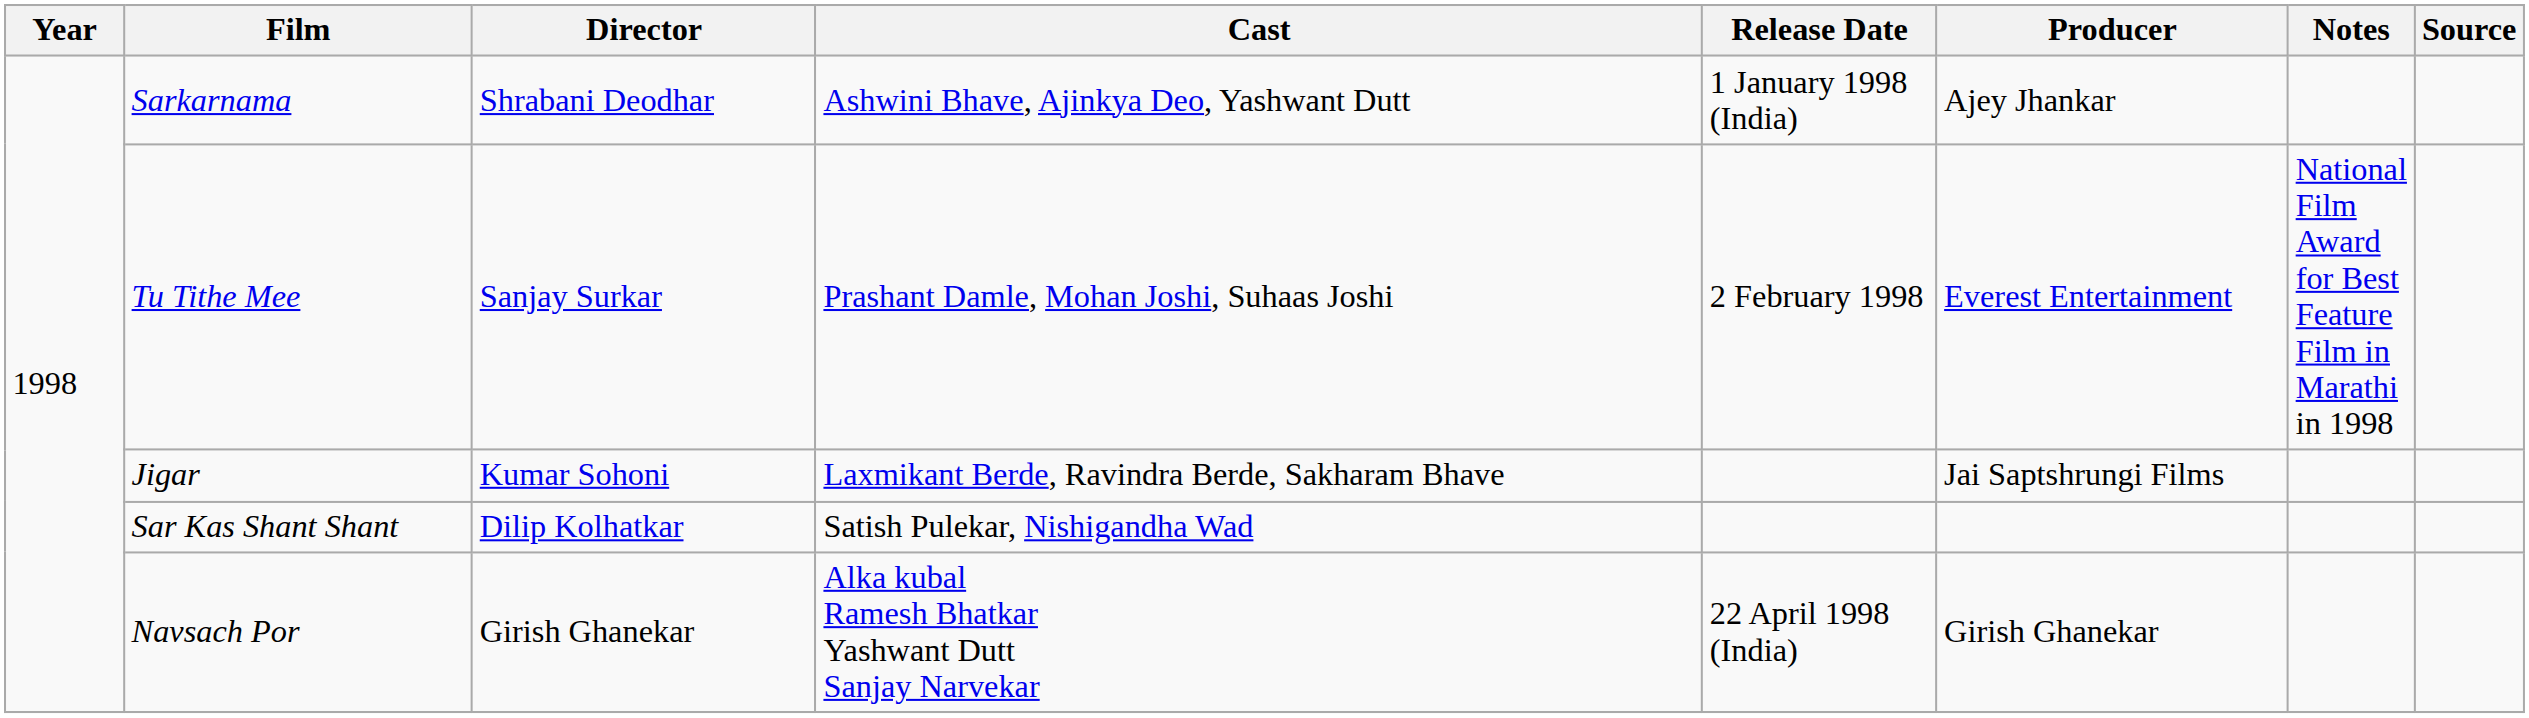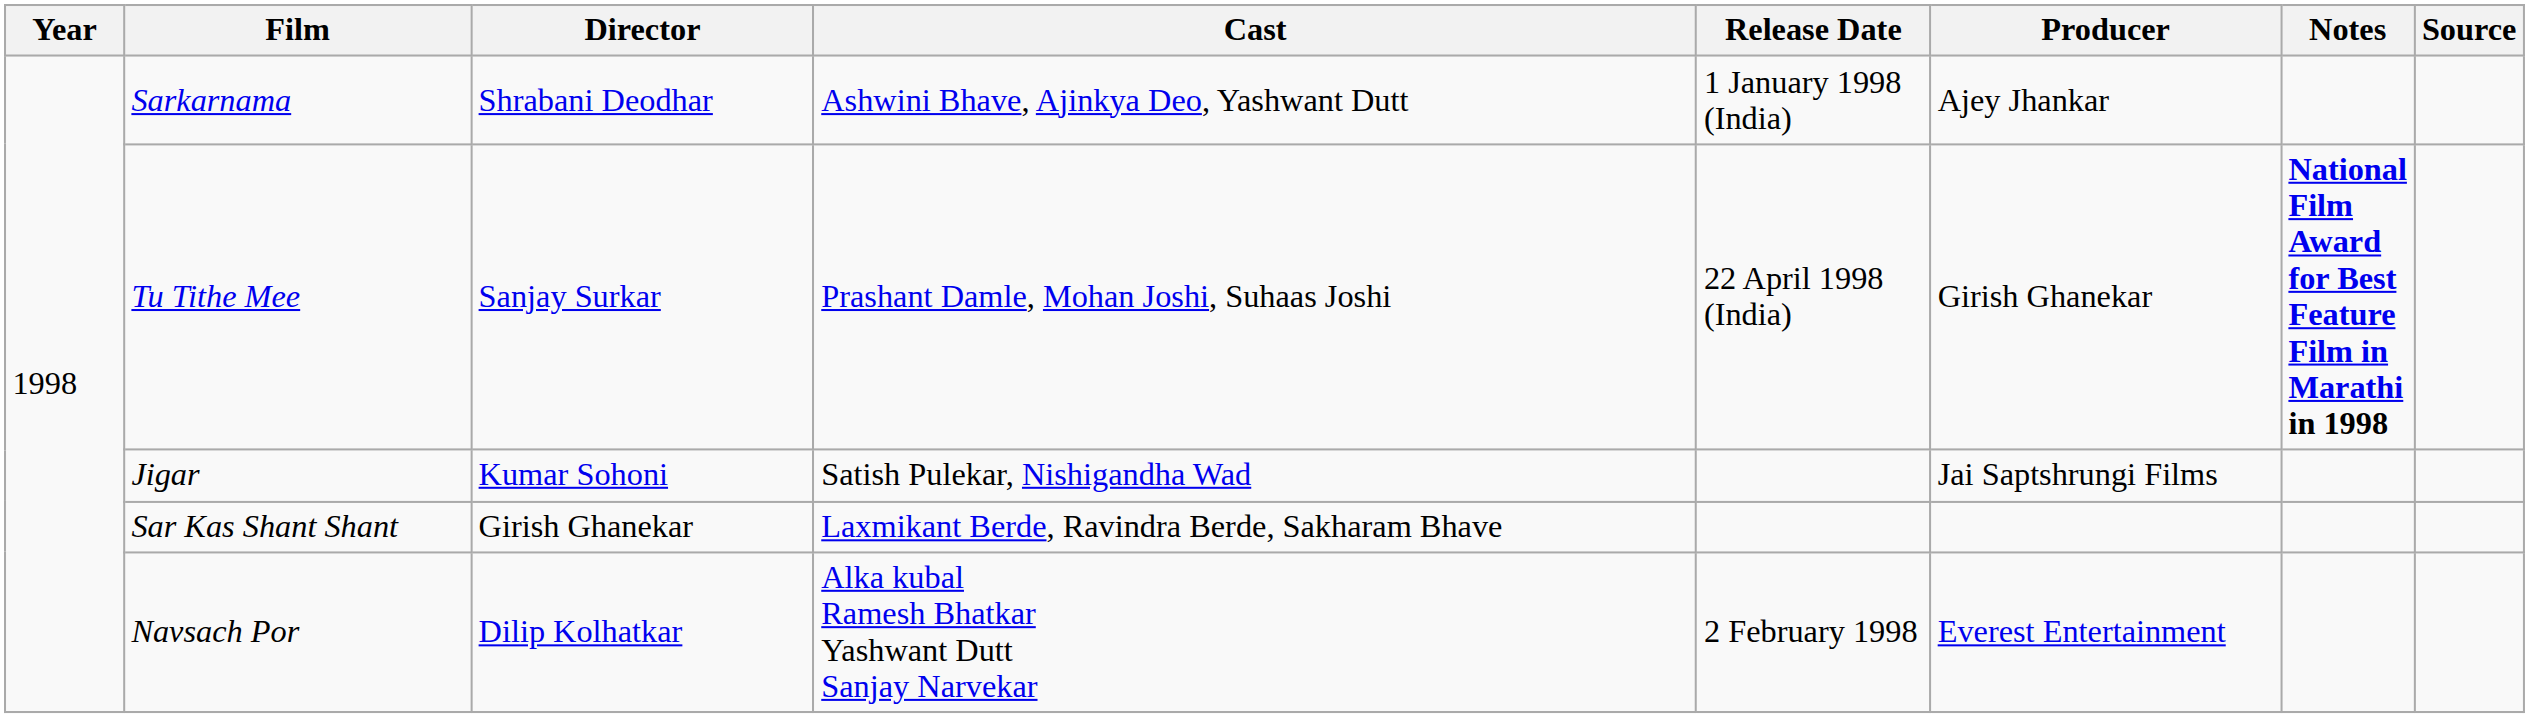Tu Tithe Mee | Release Date: 2 February 1998 -> 22 April 1998 (India)
Tu Tithe Mee | Producer: Everest Entertainment -> Girish Ghanekar
Tu Tithe Mee | Notes: normal -> bold
Jigar | Cast: Laxmikant Berde, Ravindra Berde, Sakharam Bhave -> Satish Pulekar, Nishigandha Wad
Sar Kas Shant Shant | Director: Dilip Kolhatkar -> Girish Ghanekar
Sar Kas Shant Shant | Cast: Satish Pulekar, Nishigandha Wad -> Laxmikant Berde, Ravindra Berde, Sakharam Bhave
Navsach Por | Director: Girish Ghanekar -> Dilip Kolhatkar
Navsach Por | Release Date: 22 April 1998 (India) -> 2 February 1998
Navsach Por | Producer: Girish Ghanekar -> Everest Entertainment
